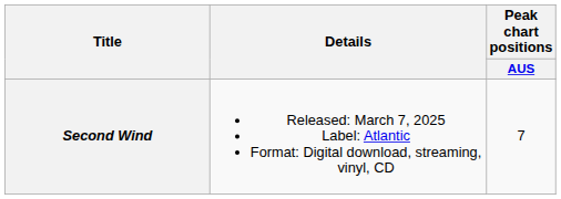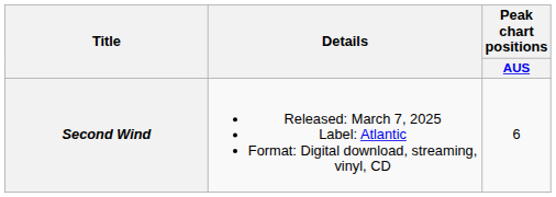Second Wind | Peak chart positions / AUS: 7 -> 6
